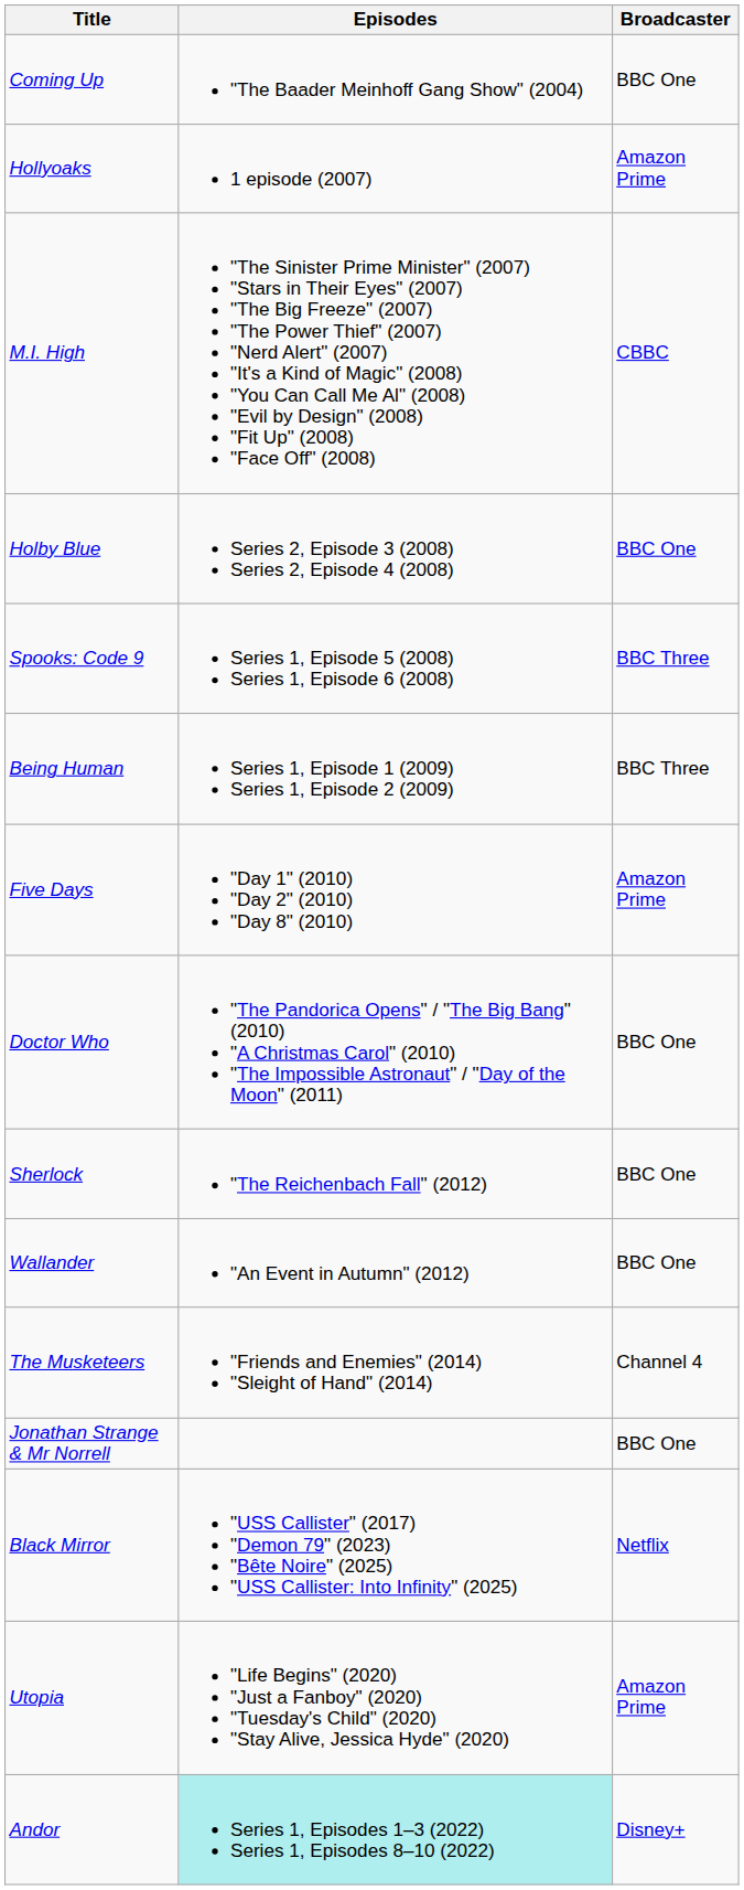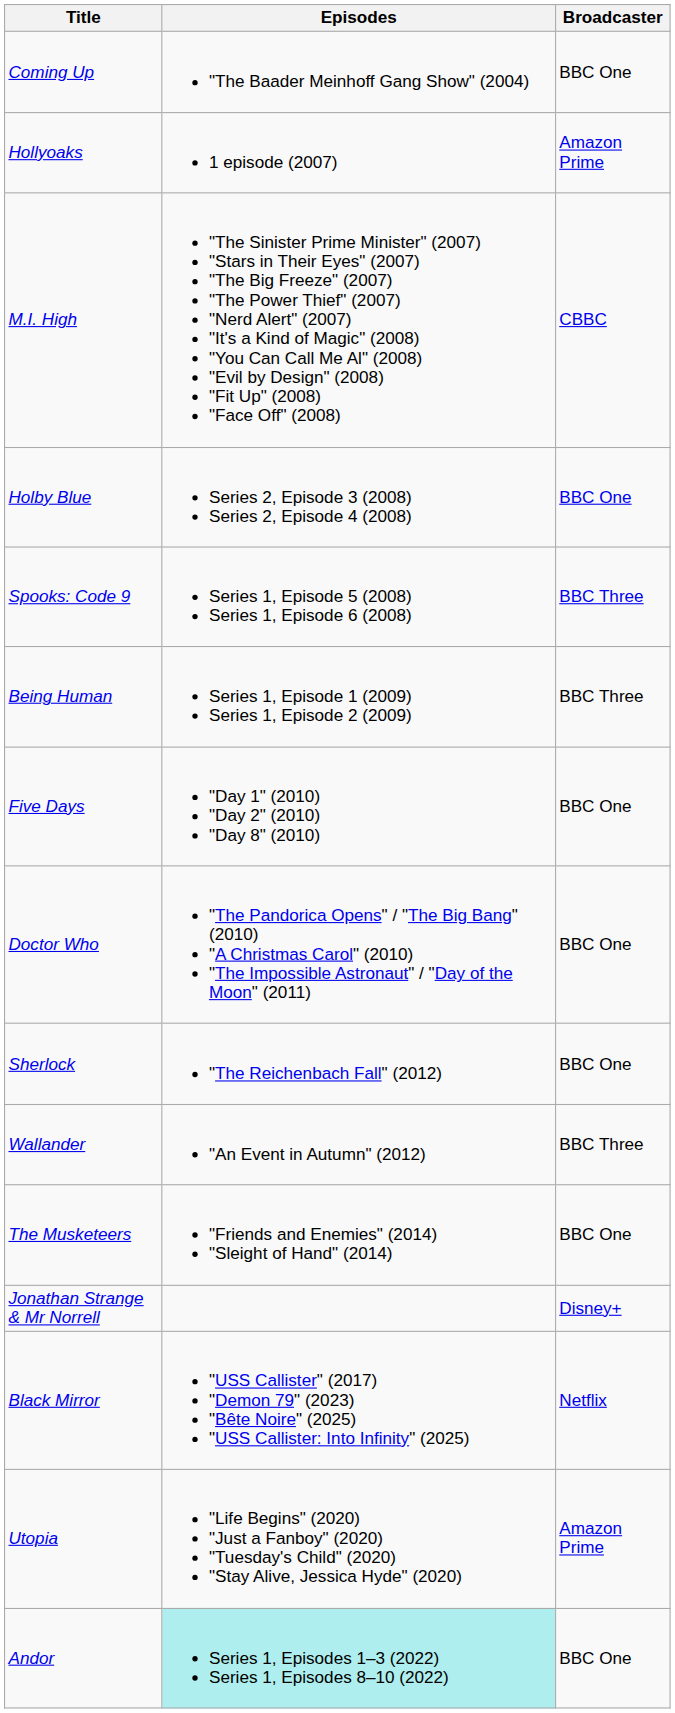Five Days | Broadcaster: Amazon Prime -> BBC One
Wallander | Broadcaster: BBC One -> BBC Three
The Musketeers | Broadcaster: Channel 4 -> BBC One
Jonathan Strange & Mr Norrell | Broadcaster: BBC One -> Disney+
Andor | Broadcaster: Disney+ -> BBC One
